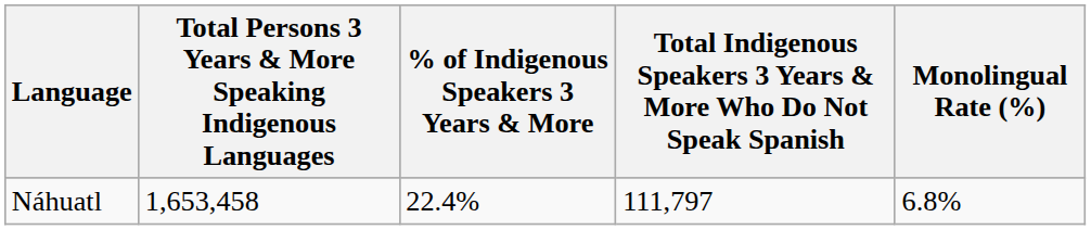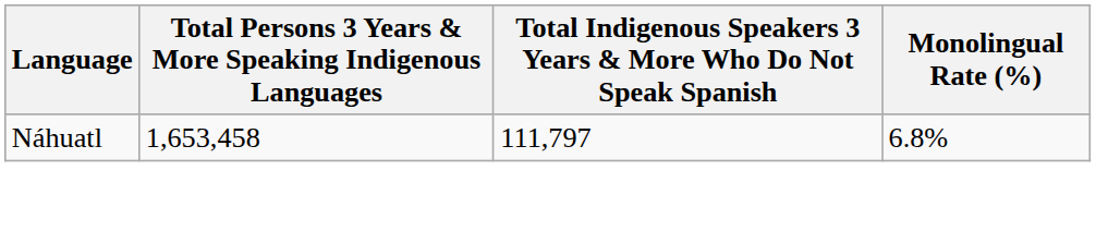- column: % of Indigenous Speakers 3 Years & More | 22.4%
